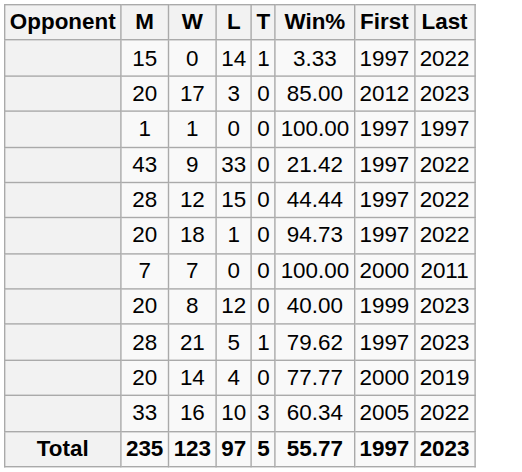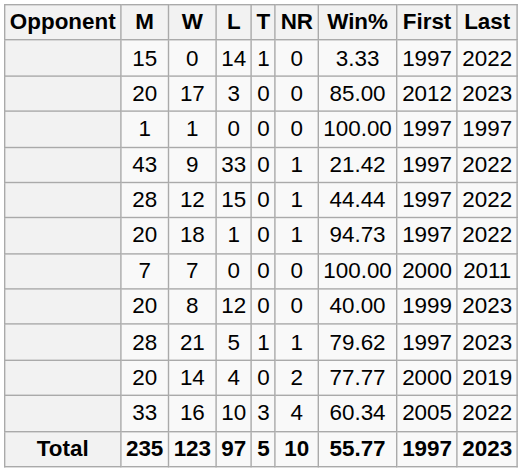+ column: NR | 0 | 0 | 0 | 1 | 1 | 1 | 0 | 0 | 1 | 2 | 4 | 10
